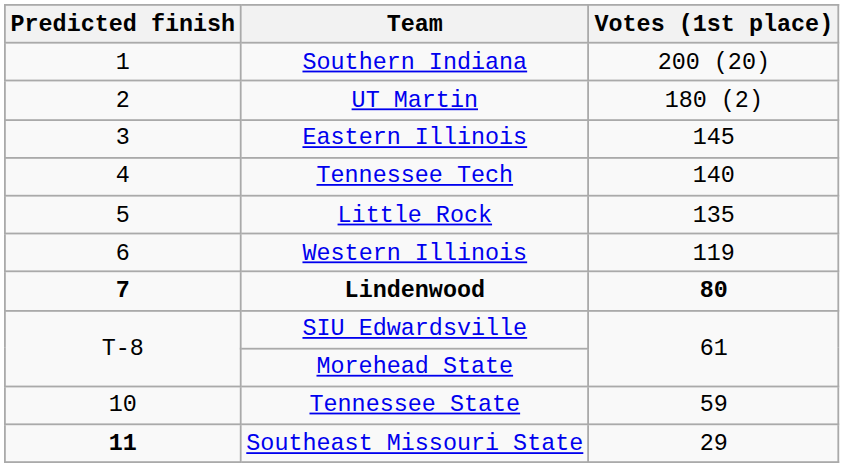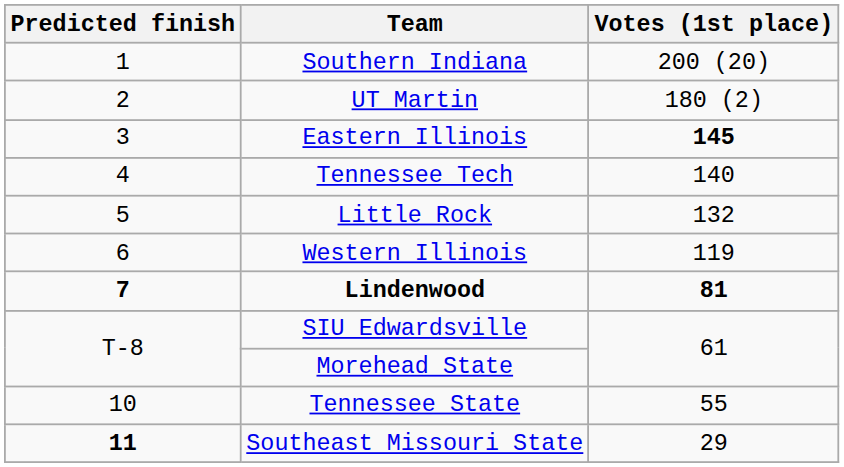Eastern Illinois | Votes (1st place): normal -> bold
Little Rock | Votes (1st place): 135 -> 132
Lindenwood | Votes (1st place): 80 -> 81
Tennessee State | Votes (1st place): 59 -> 55
